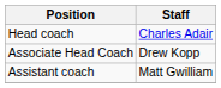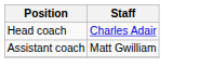- row: Associate Head Coach | Drew Kopp
